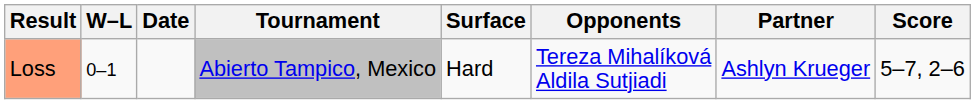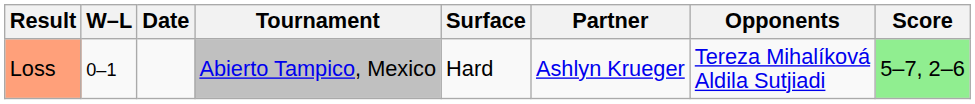columns swapped: Partner <-> Opponents
Loss | Score: no background -> lightgreen background
